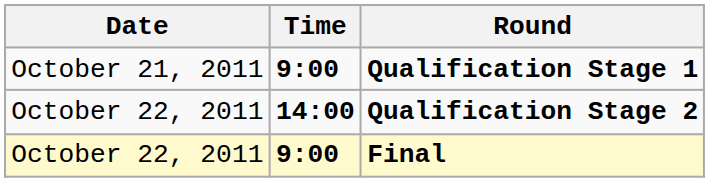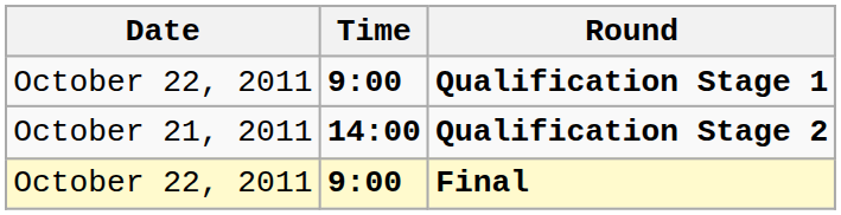Qualification Stage 1 | Date: October 21, 2011 -> October 22, 2011
Qualification Stage 2 | Date: October 22, 2011 -> October 21, 2011
